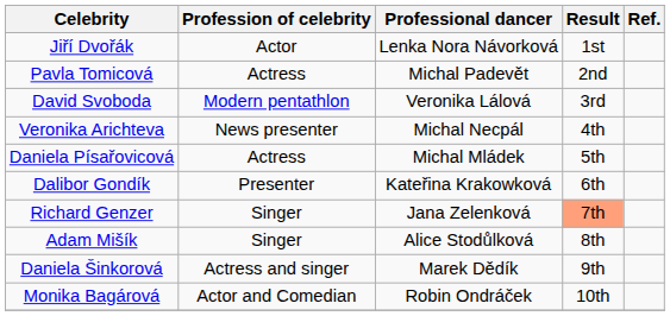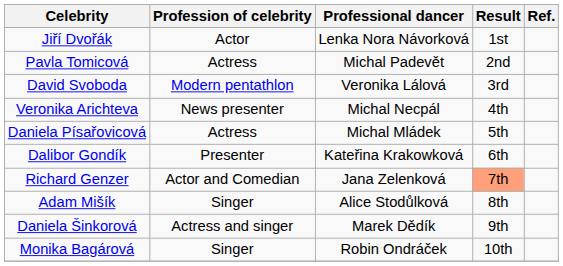Richard Genzer | Profession of celebrity: Singer -> Actor and Comedian
Monika Bagárová | Profession of celebrity: Actor and Comedian -> Singer
